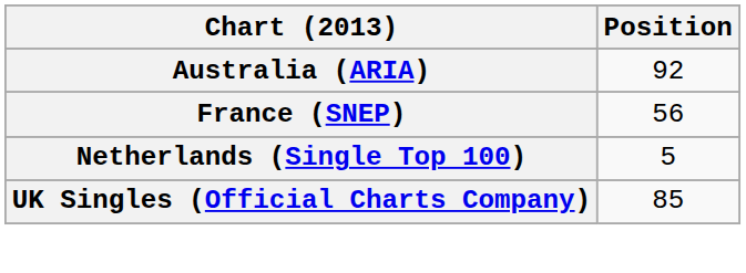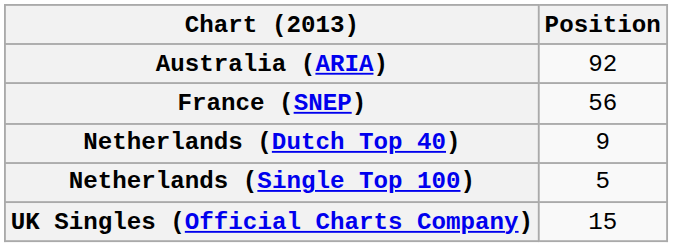+ row: Netherlands (Dutch Top 40) | 9
UK Singles (Official Charts Company) | Position: 85 -> 15
